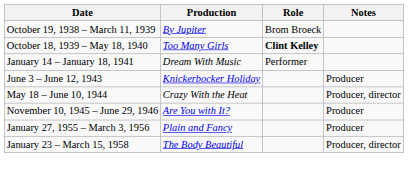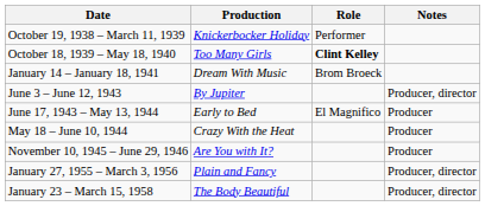October 19, 1938 – March 11, 1939 | Production: By Jupiter -> Knickerbocker Holiday
October 19, 1938 – March 11, 1939 | Role: Brom Broeck -> Performer
January 14 – January 18, 1941 | Role: Performer -> Brom Broeck
June 3 – June 12, 1943 | Production: Knickerbocker Holiday -> By Jupiter
June 3 – June 12, 1943 | Notes: Producer -> Producer, director
+ row: June 17, 1943 – May 13, 1944 | Early to Bed | El Magnifico | Producer
May 18 – June 10, 1944 | Notes: Producer, director -> Producer
January 27, 1955 – March 3, 1956 | Notes: Producer -> Producer, director
